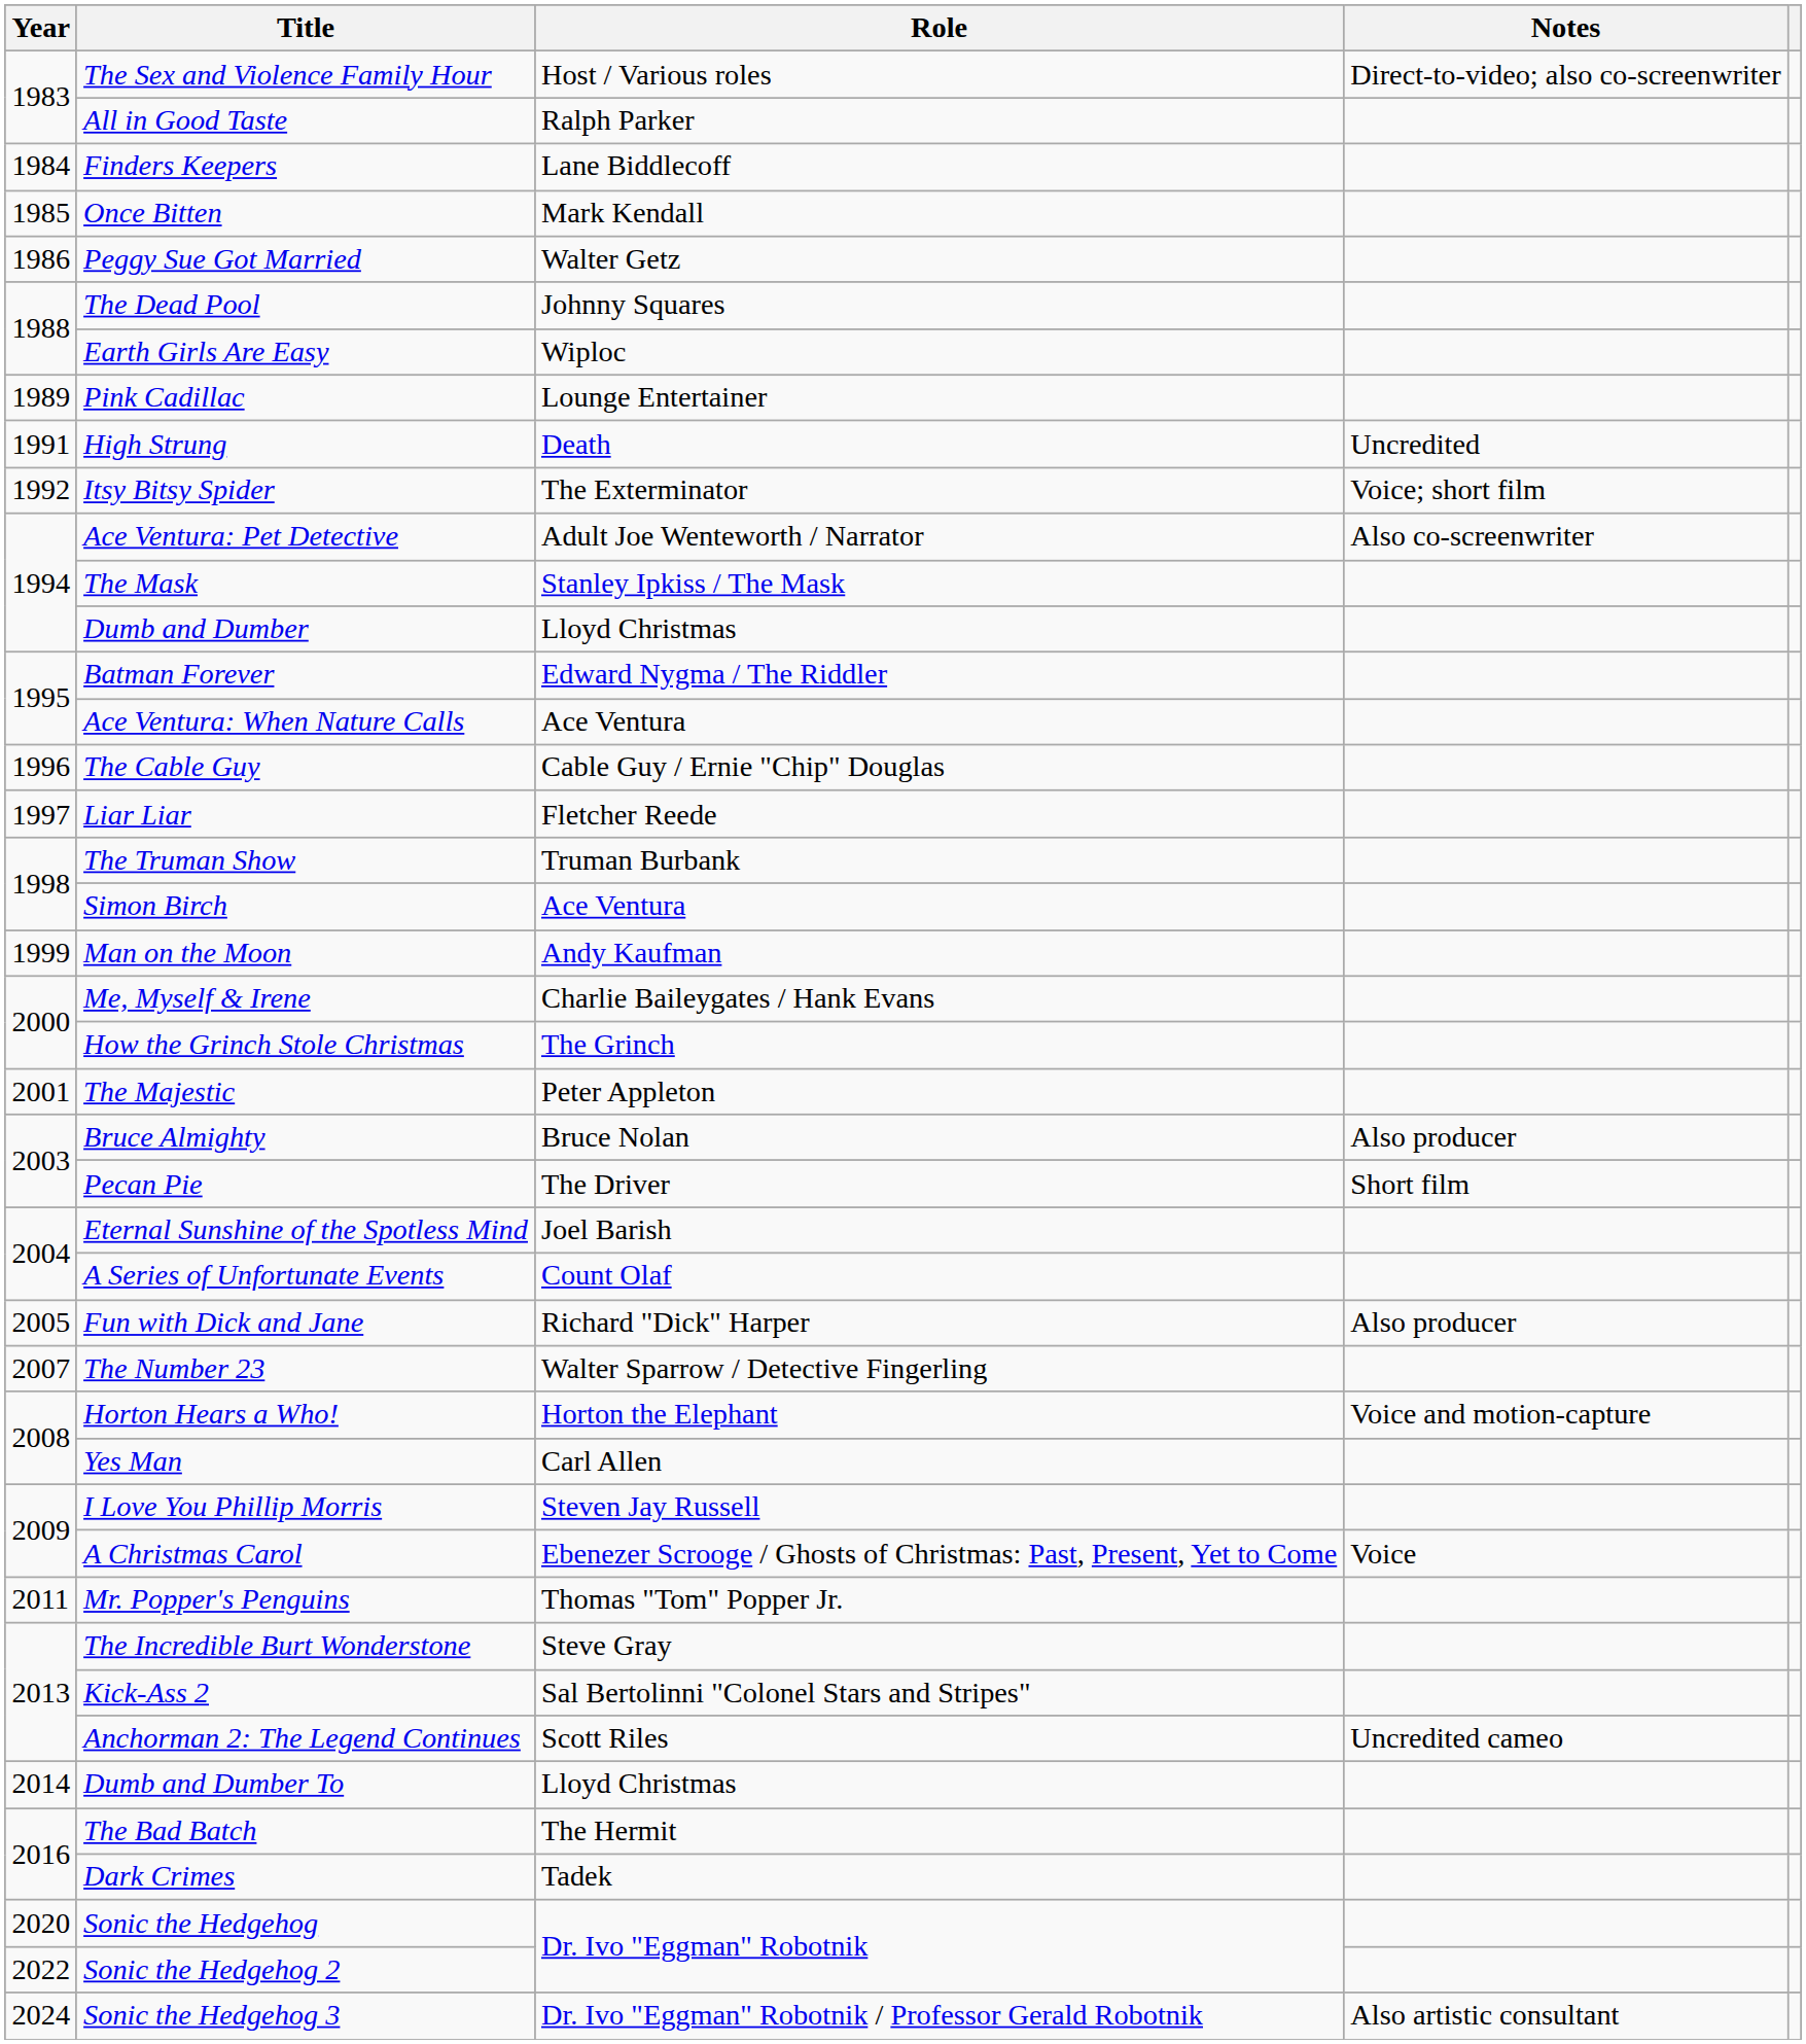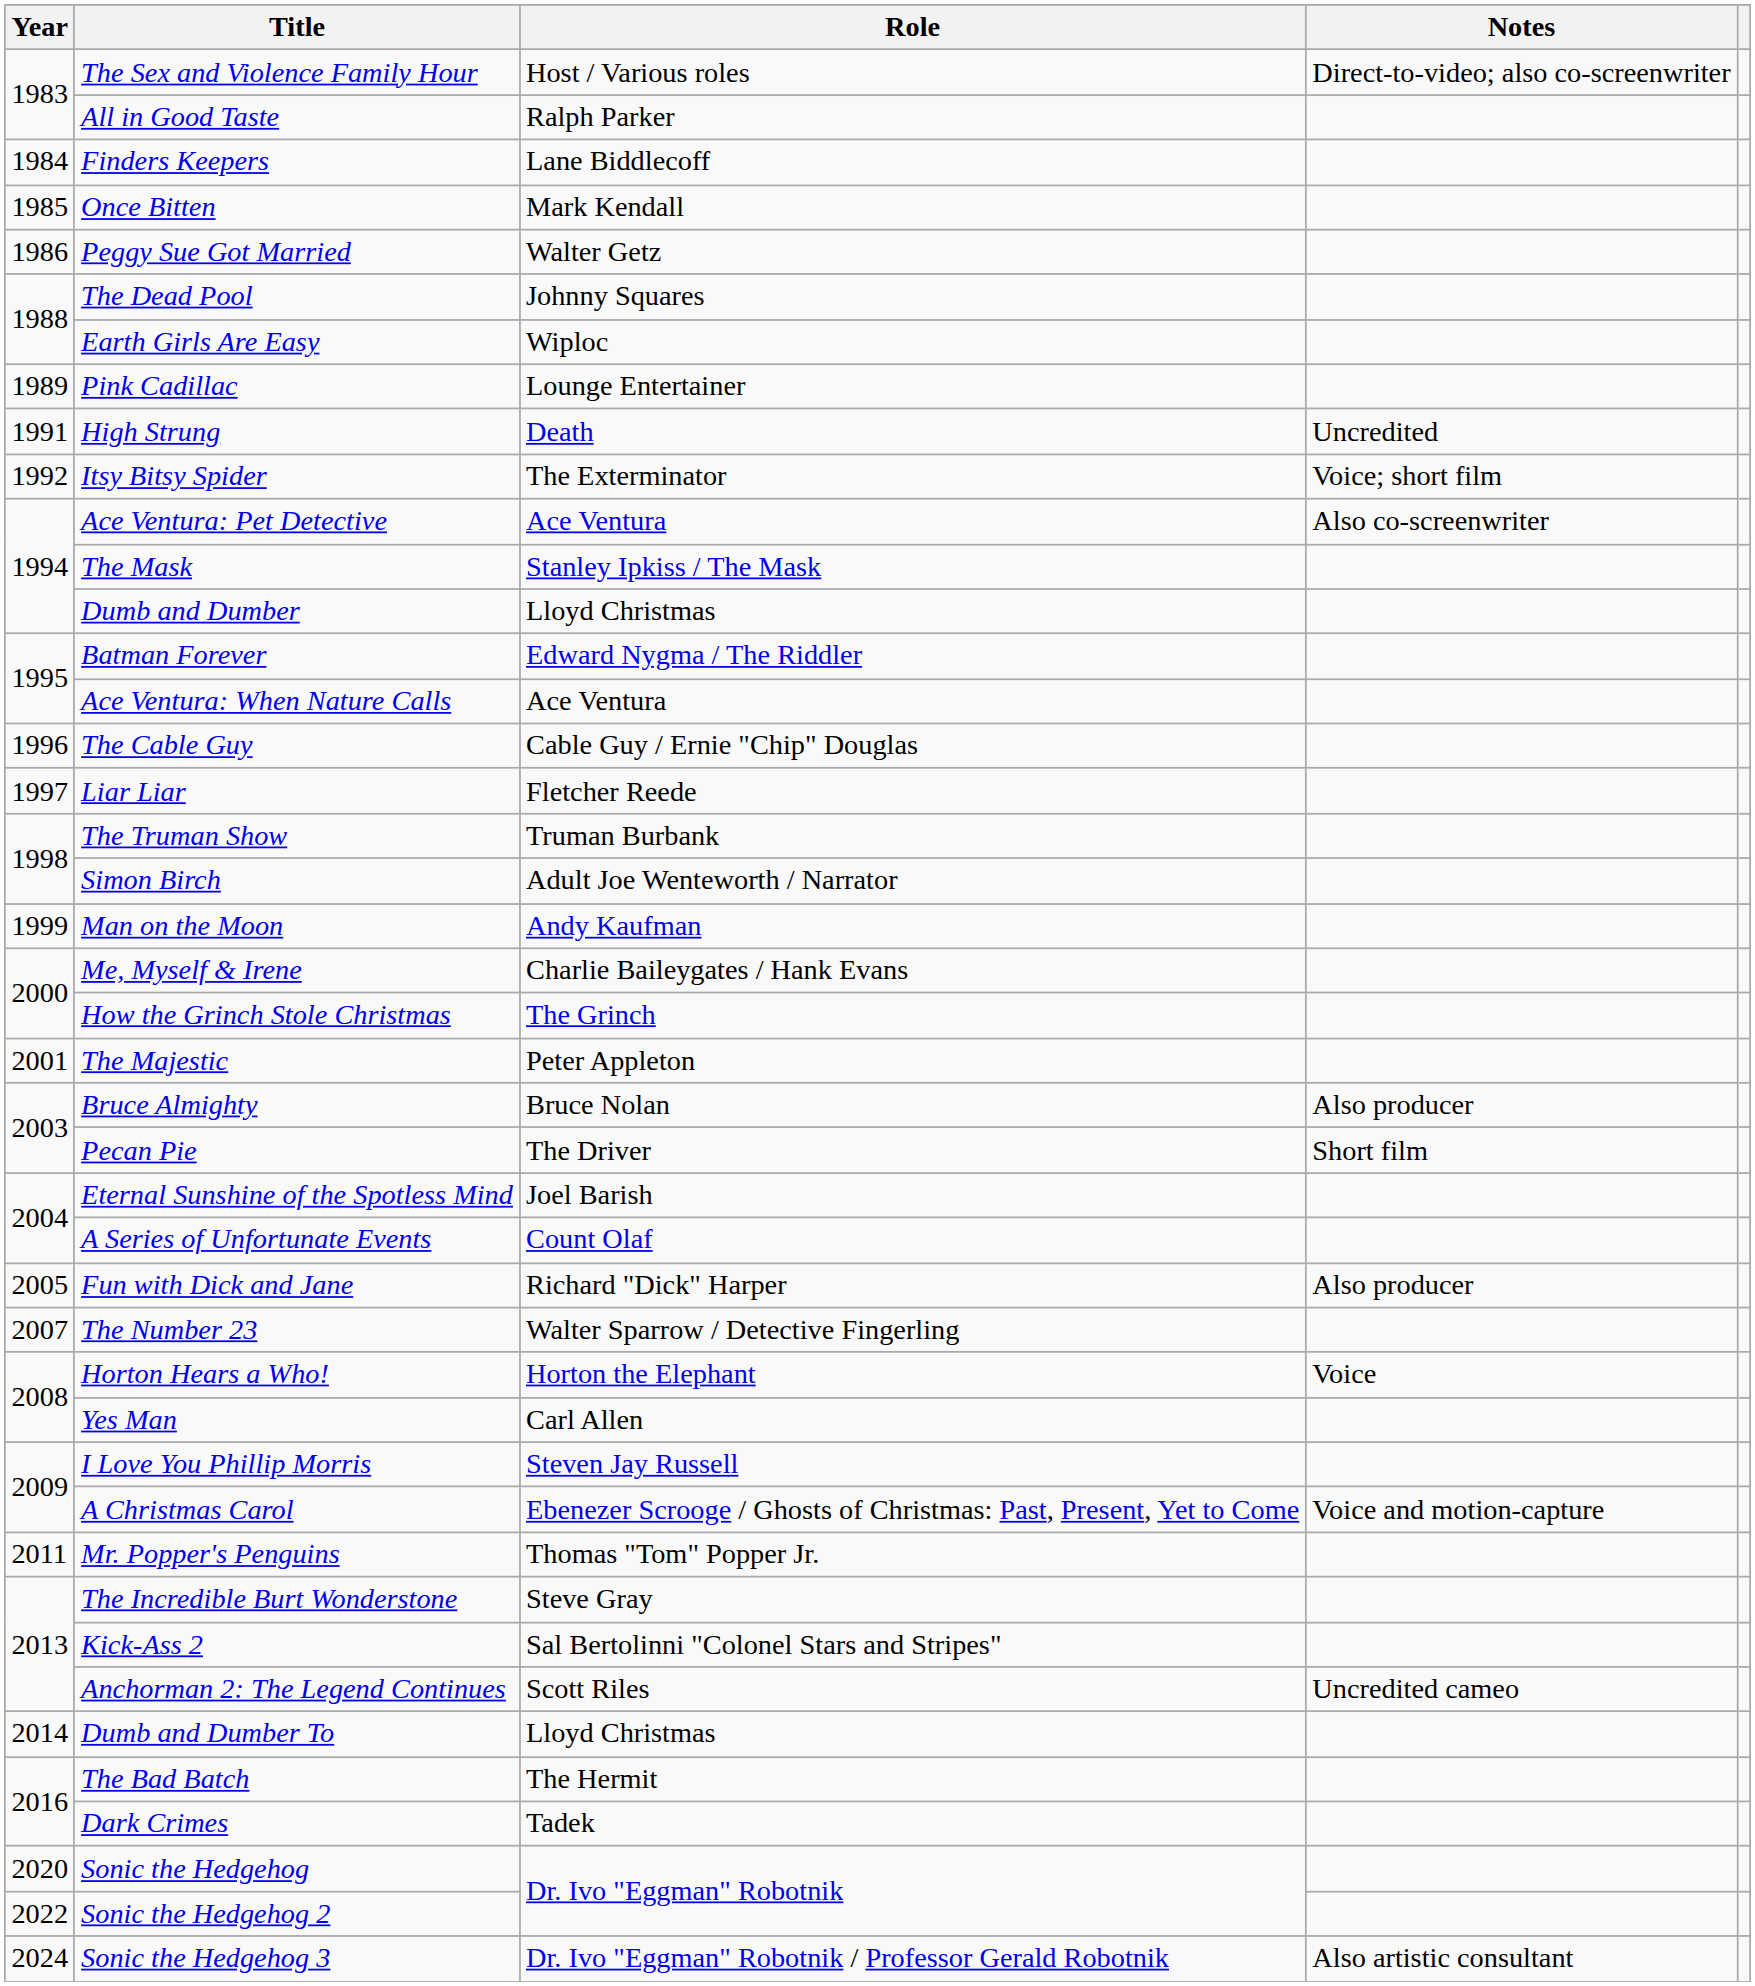Ace Ventura: Pet Detective | Role: Adult Joe Wenteworth / Narrator -> Ace Ventura
Simon Birch | Role: Ace Ventura -> Adult Joe Wenteworth / Narrator
Horton Hears a Who! | Notes: Voice and motion-capture -> Voice
A Christmas Carol | Notes: Voice -> Voice and motion-capture
